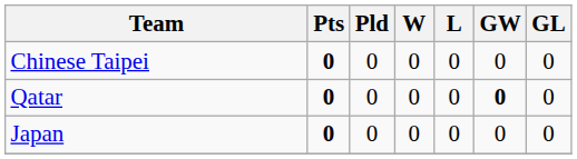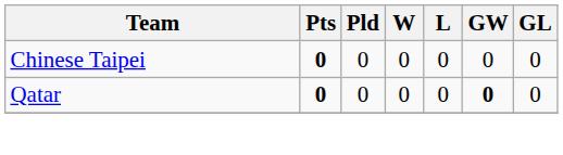- row: Japan | 0 | 0 | 0 | 0 | 0 | 0
